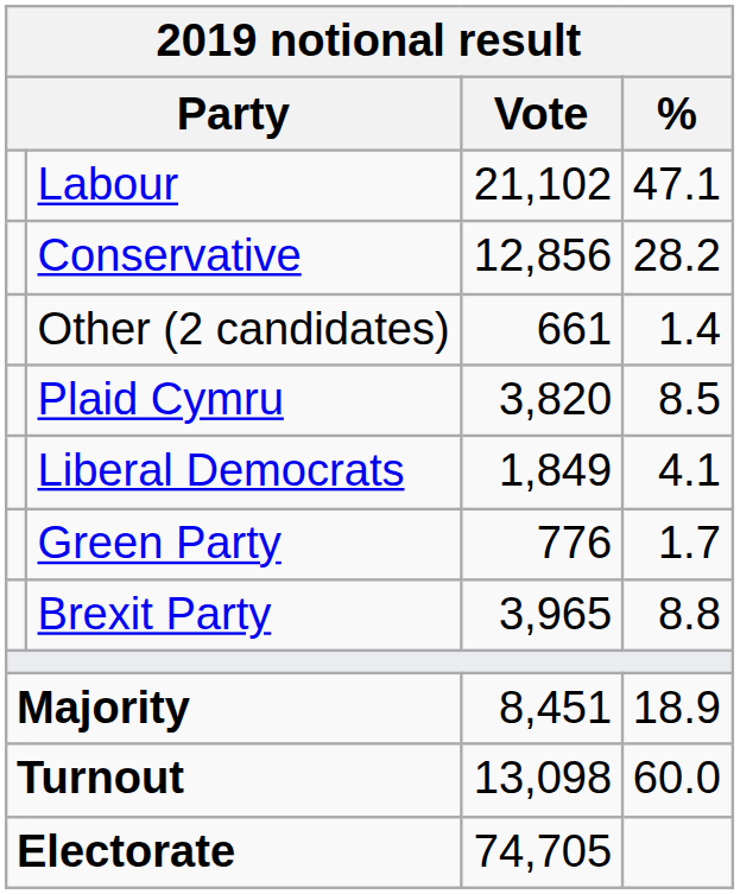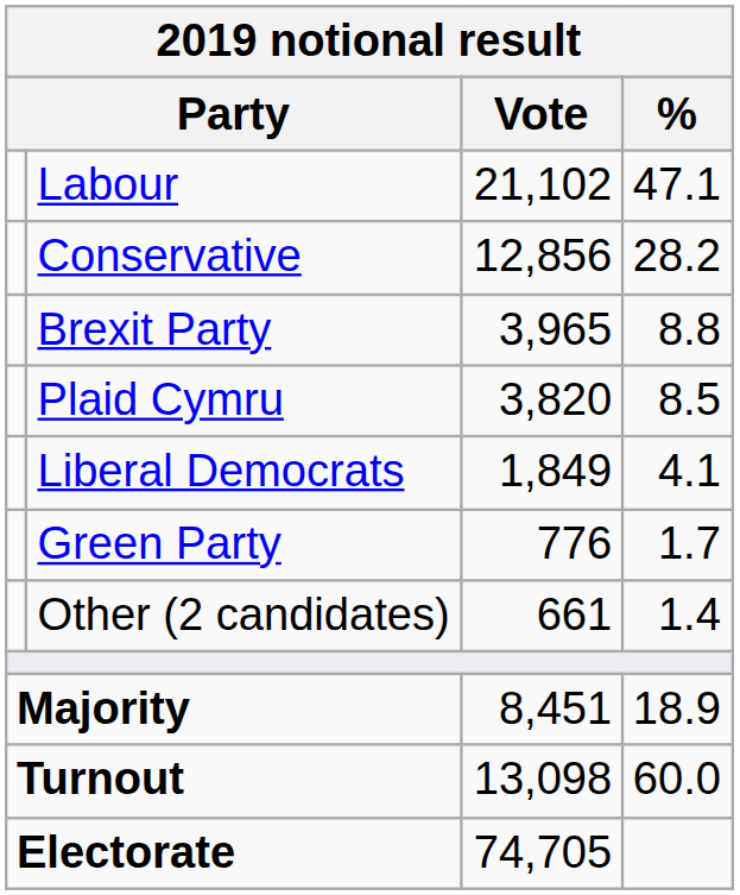rows swapped: Brexit Party <-> Other (2 candidates)
